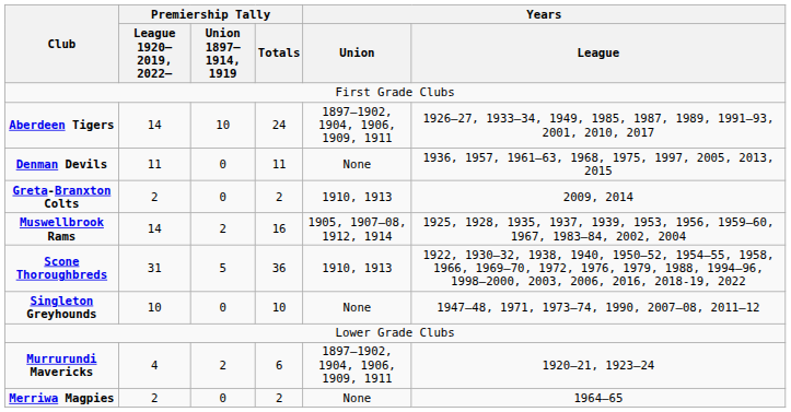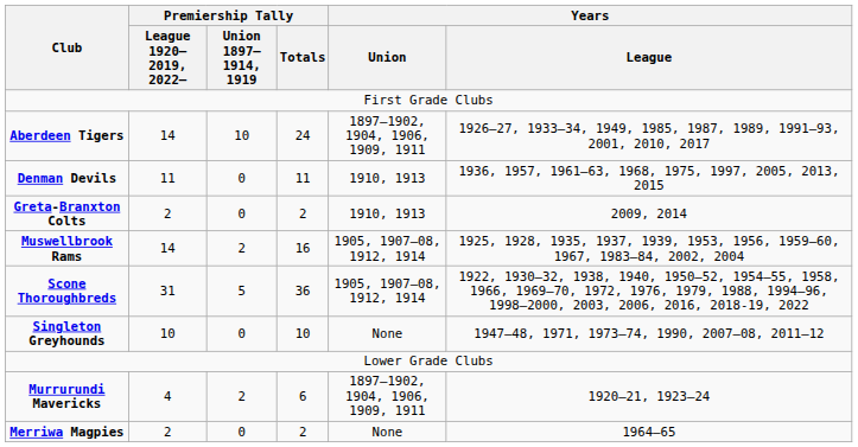Denman Devils | Years / Union: None -> 1910, 1913
Scone Thoroughbreds | Years / Union: 1910, 1913 -> 1905, 1907–08, 1912, 1914
